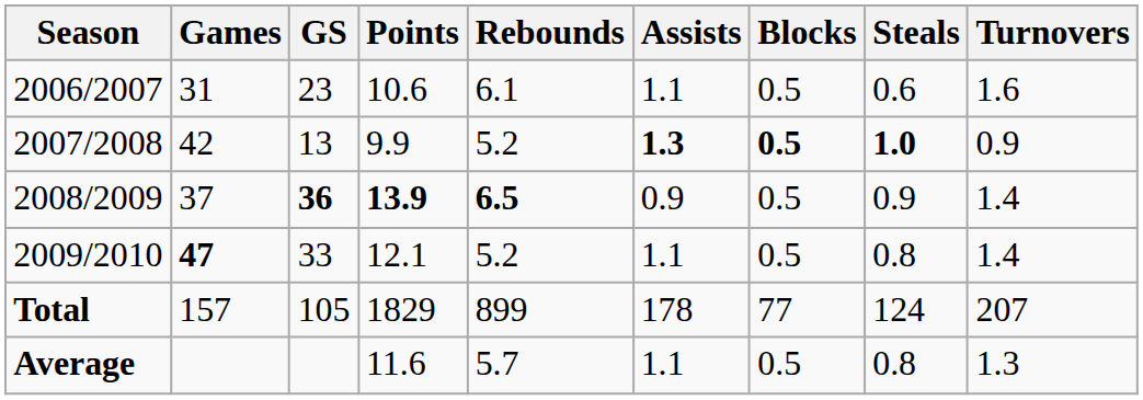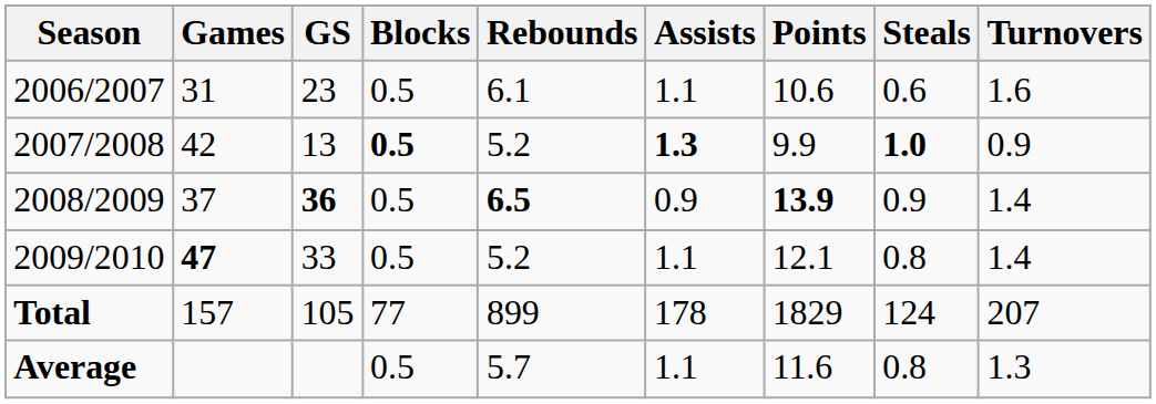columns swapped: Points <-> Blocks
